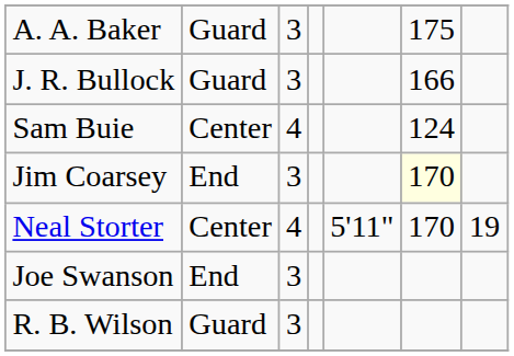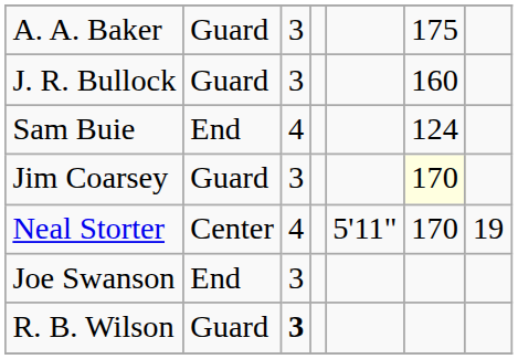J. R. Bullock | column 6: 166 -> 160
Sam Buie | column 2: Center -> End
Jim Coarsey | column 2: End -> Guard
R. B. Wilson | column 3: normal -> bold
